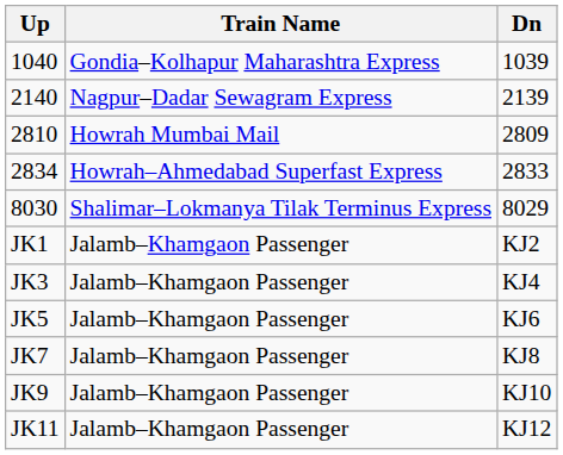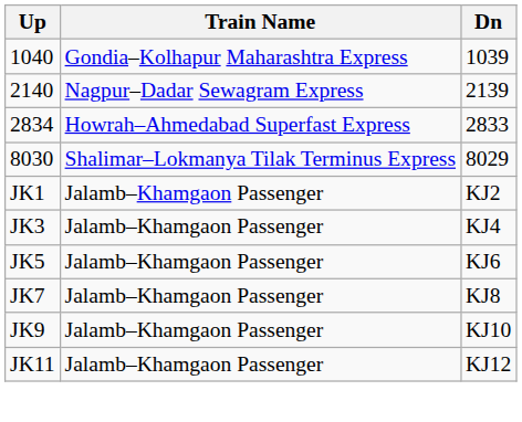- row: 2810 | Howrah Mumbai Mail | 2809
